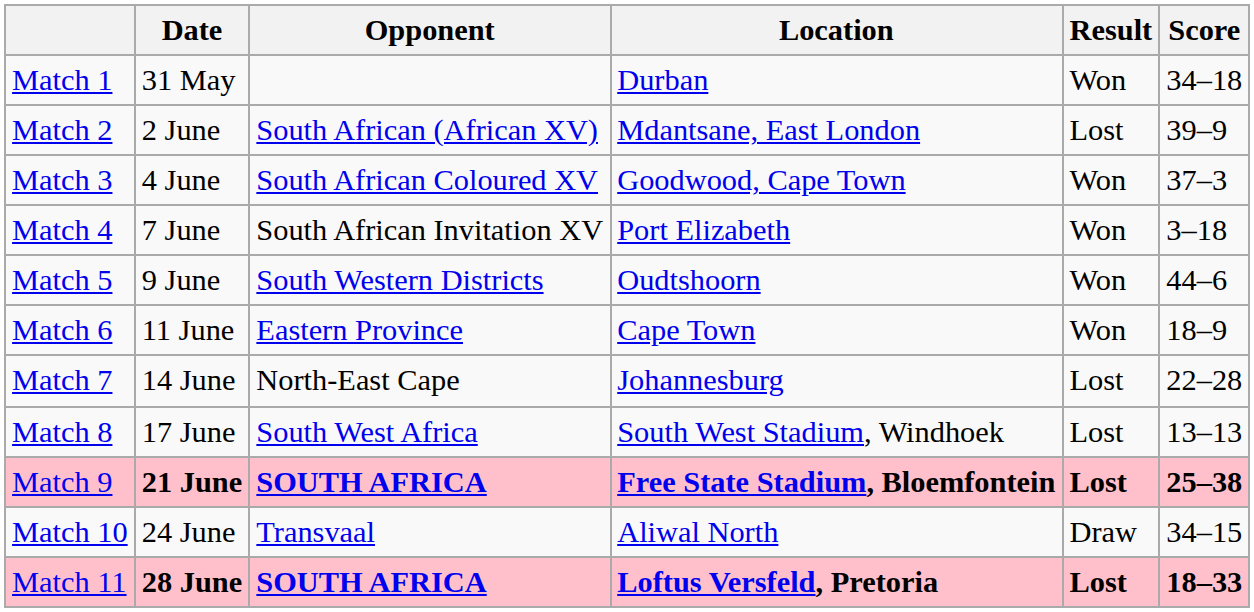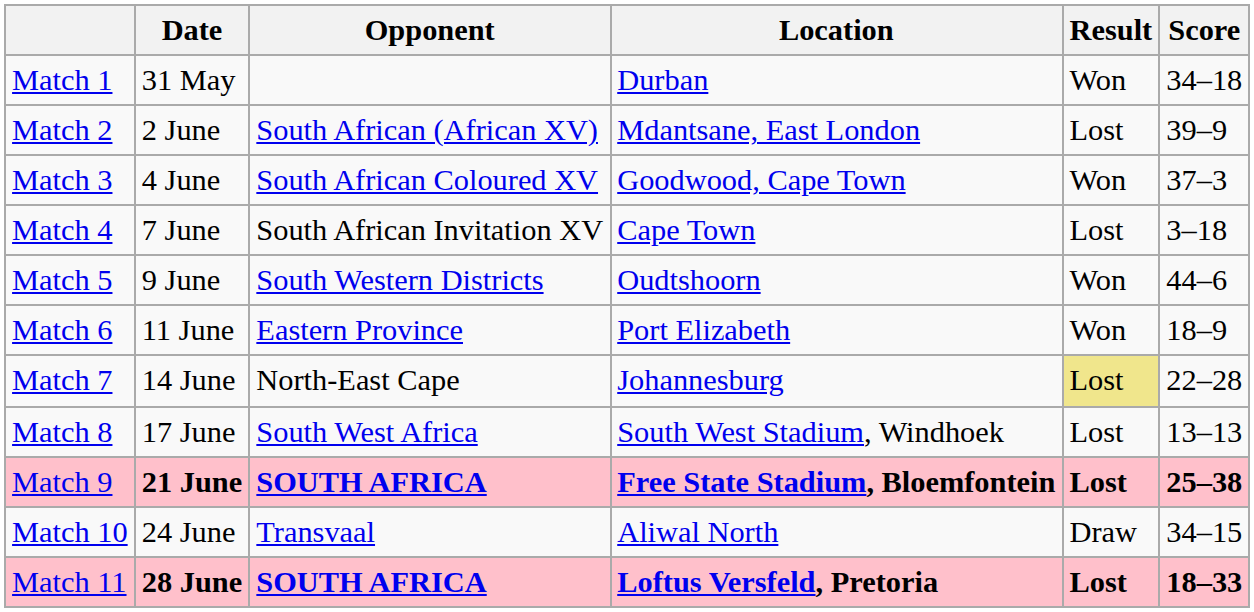Match 4 | Location: Port Elizabeth -> Cape Town
Match 4 | Result: Won -> Lost
Match 6 | Location: Cape Town -> Port Elizabeth
Match 7 | Result: no background -> khaki background
